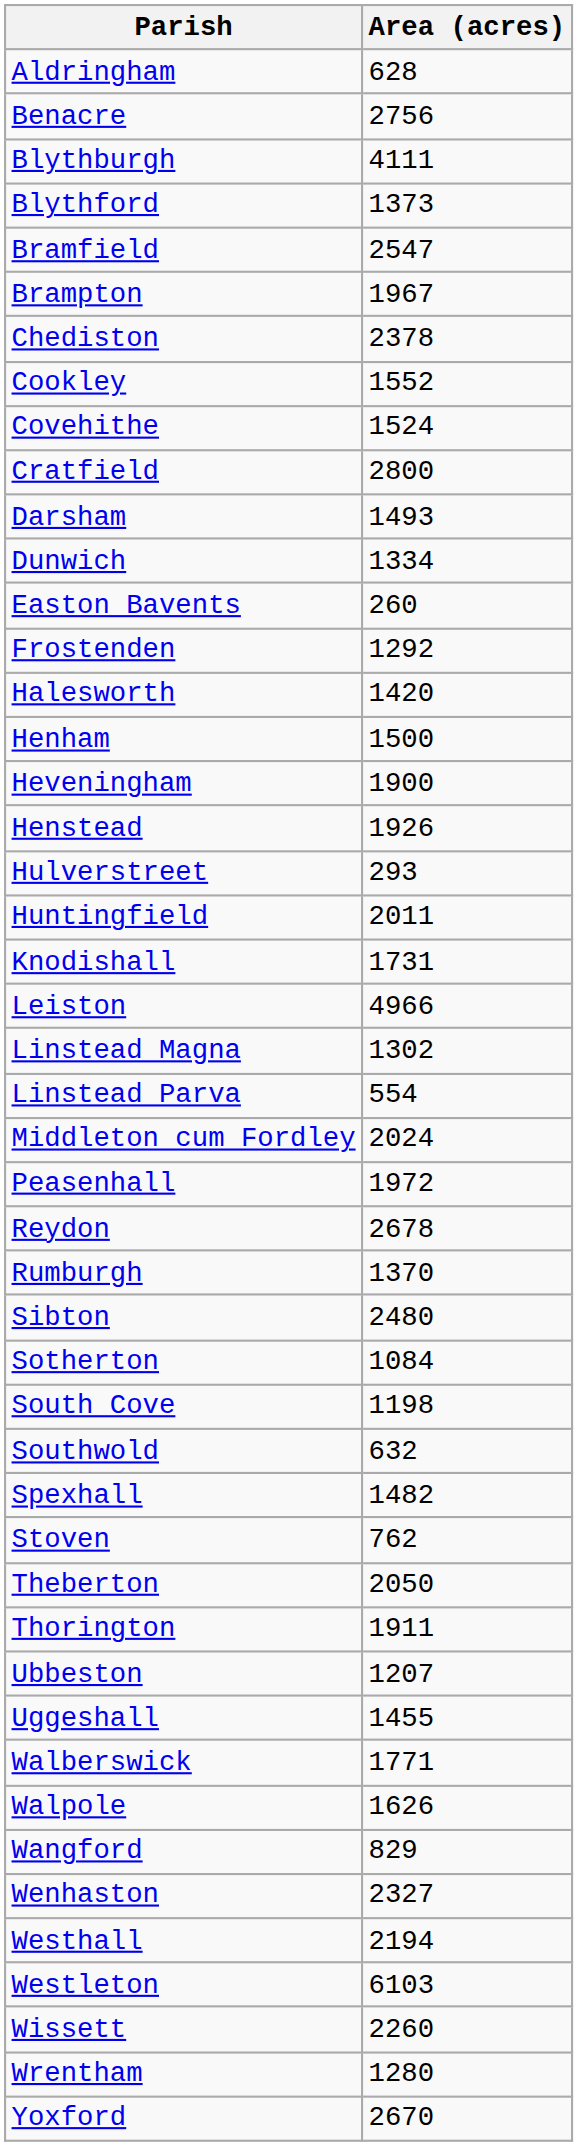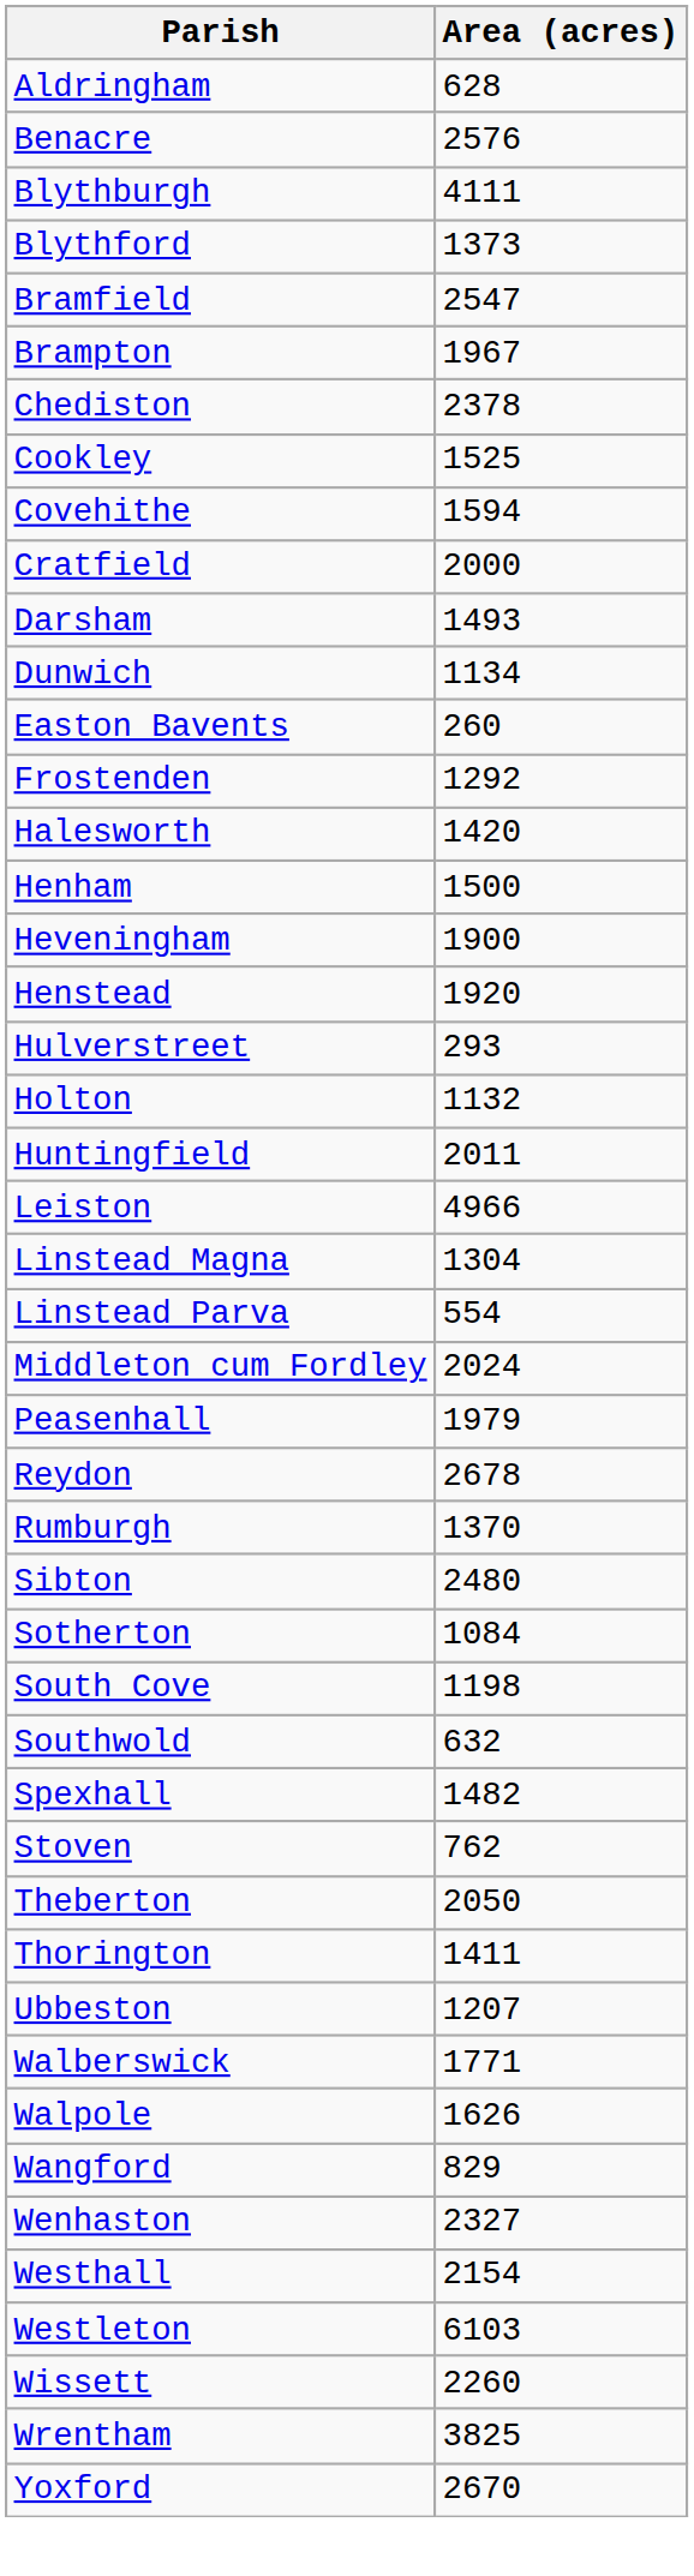Benacre | Area (acres): 2756 -> 2576
Cookley | Area (acres): 1552 -> 1525
Covehithe | Area (acres): 1524 -> 1594
Cratfield | Area (acres): 2800 -> 2000
Dunwich | Area (acres): 1334 -> 1134
Henstead | Area (acres): 1926 -> 1920
+ row: Holton | 1132
- row: Knodishall | 1731
Linstead Magna | Area (acres): 1302 -> 1304
Peasenhall | Area (acres): 1972 -> 1979
Thorington | Area (acres): 1911 -> 1411
- row: Uggeshall | 1455
Westhall | Area (acres): 2194 -> 2154
Wrentham | Area (acres): 1280 -> 3825
